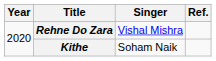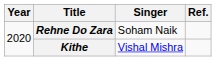Rehne Do Zara | Singer: Vishal Mishra -> Soham Naik
Kithe | Singer: Soham Naik -> Vishal Mishra
